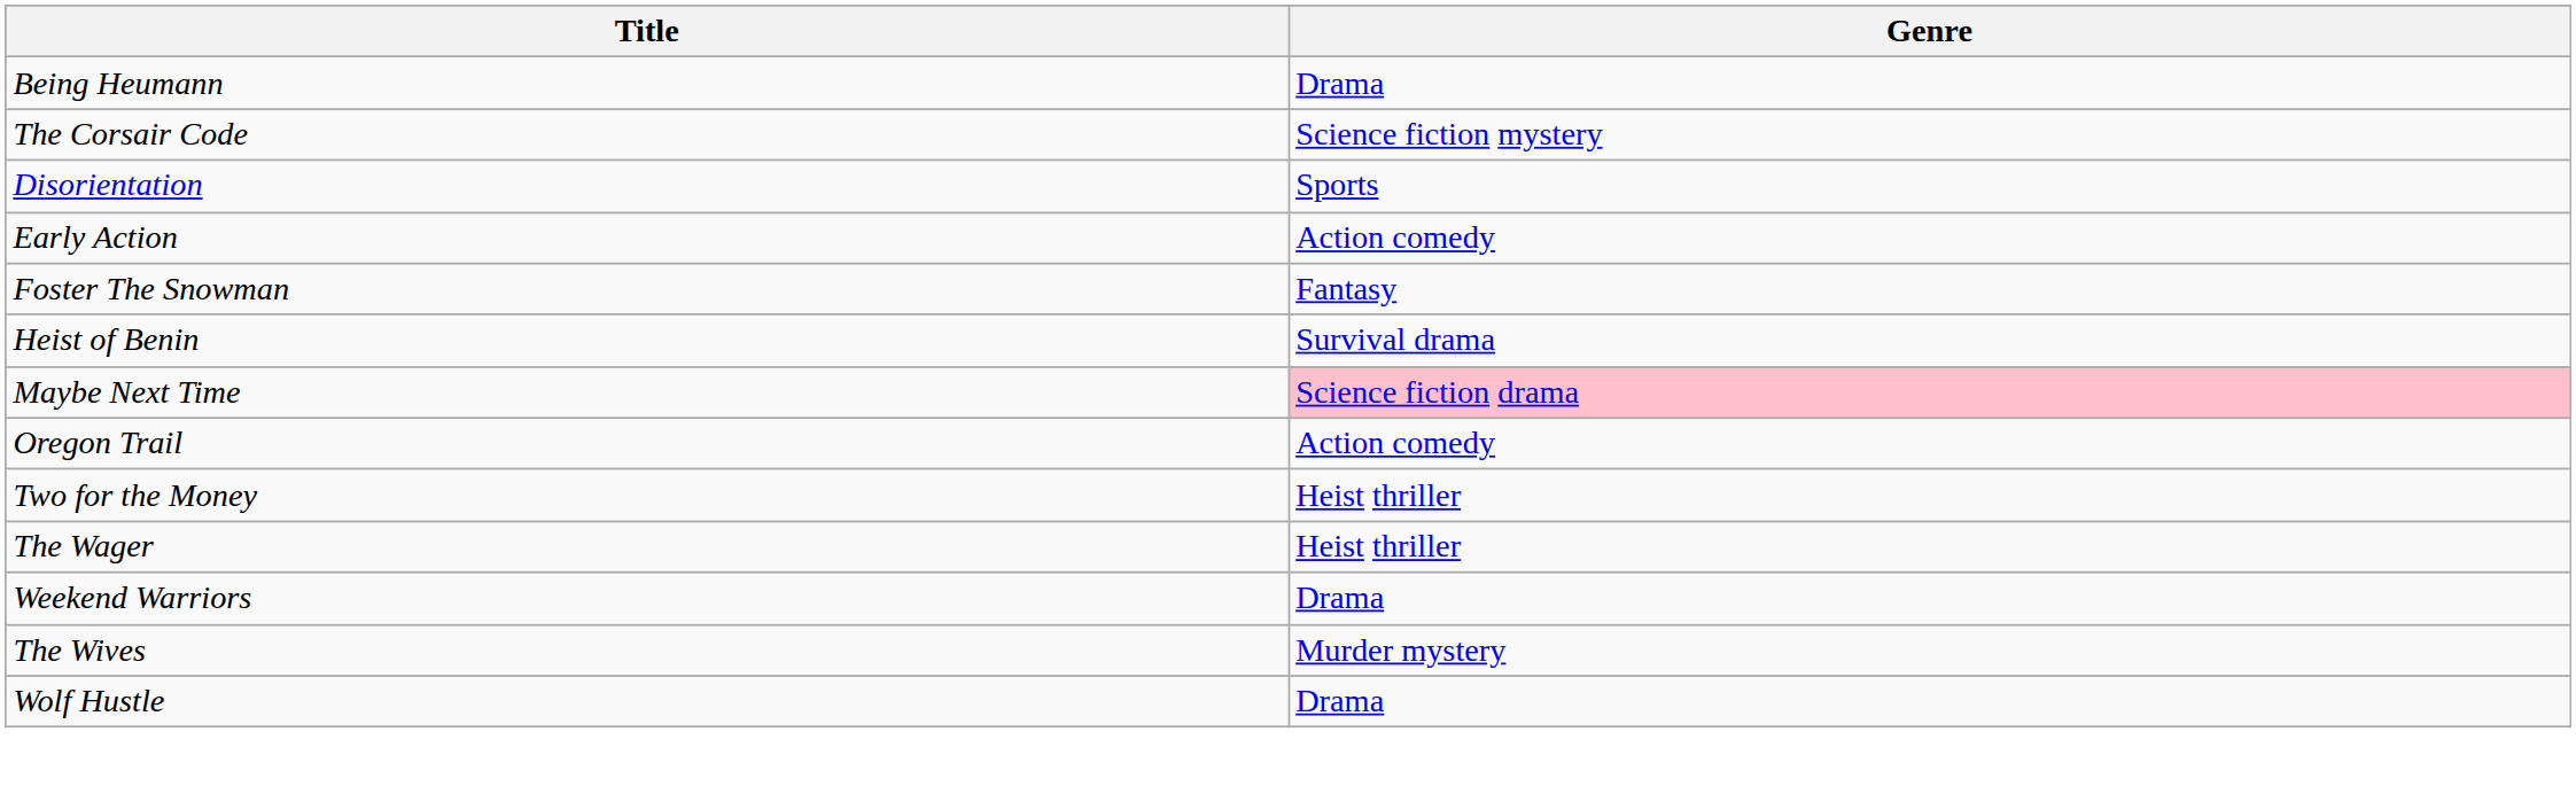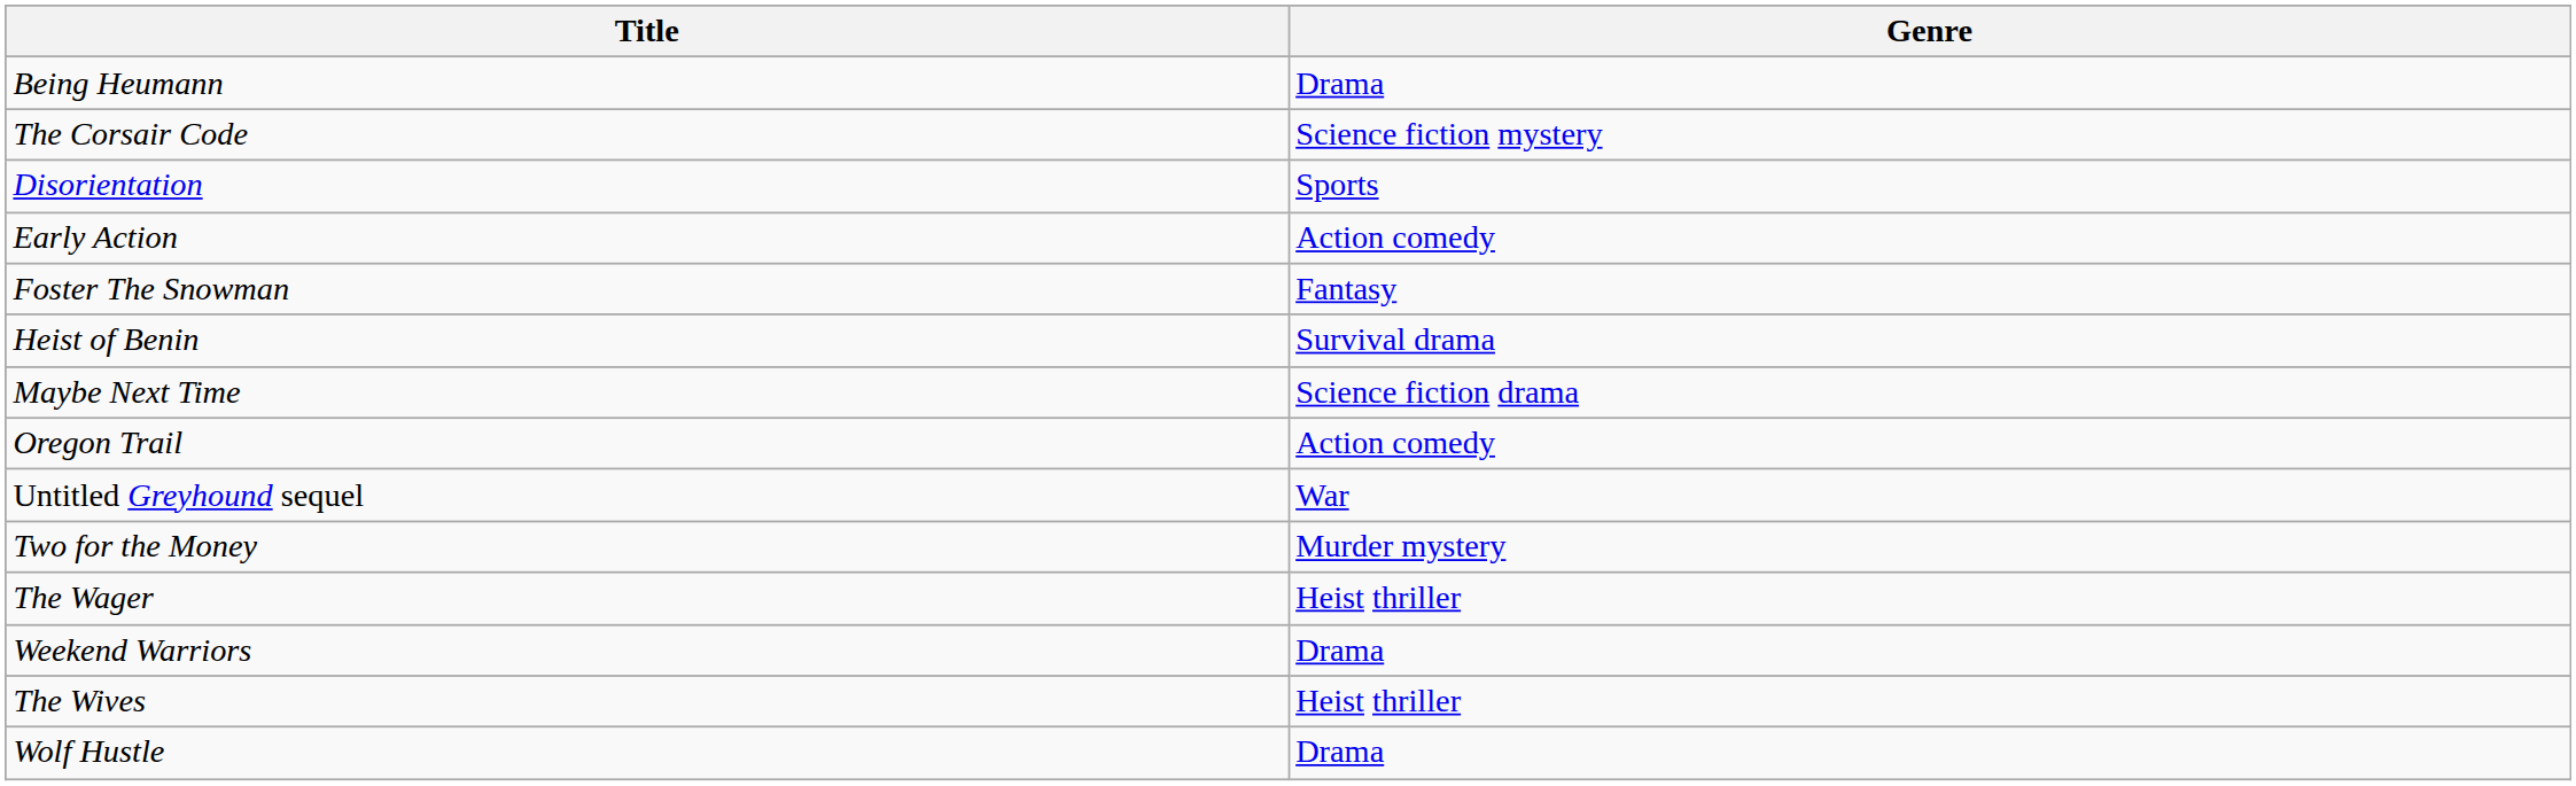Maybe Next Time | Genre: pink background -> no background
+ row: Untitled Greyhound sequel | War
Two for the Money | Genre: Heist thriller -> Murder mystery
The Wives | Genre: Murder mystery -> Heist thriller
